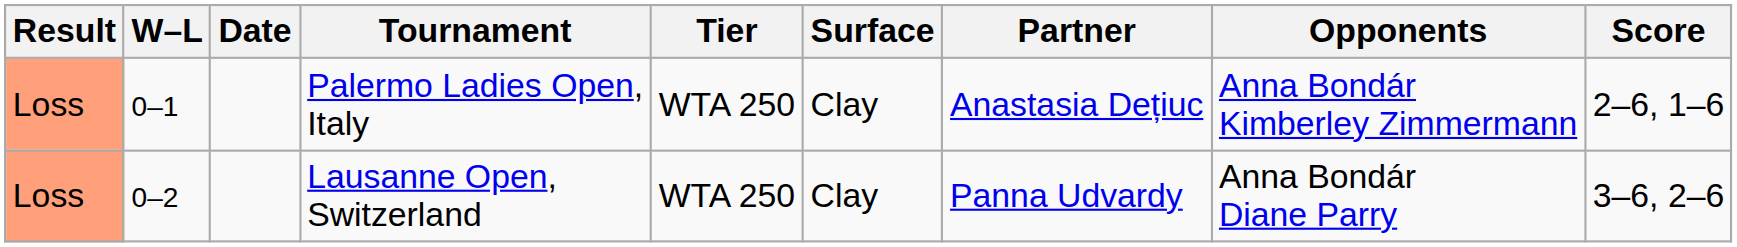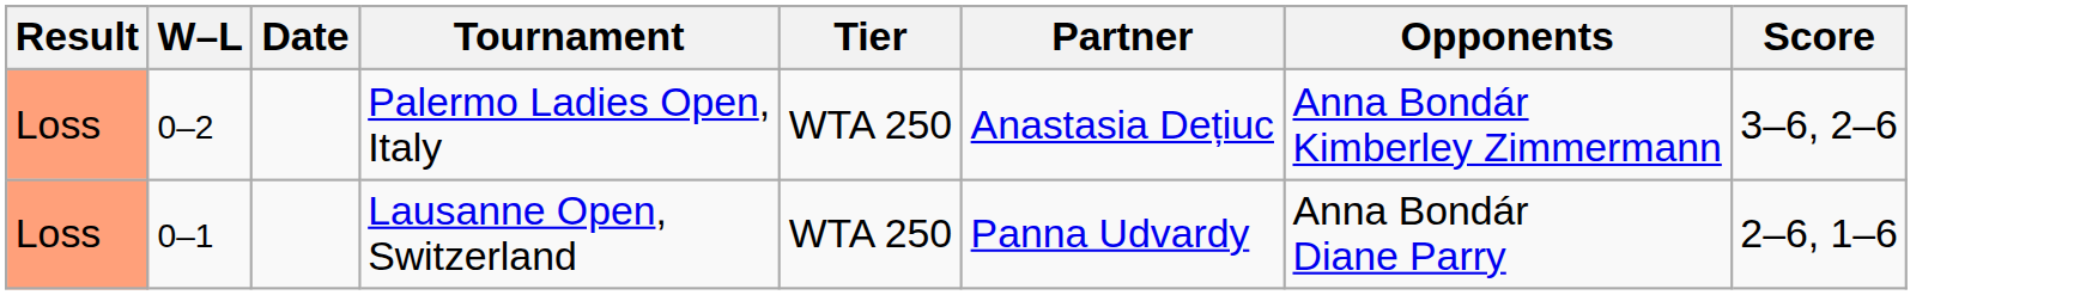- column: Surface | Clay | Clay
Palermo Ladies Open, Italy | W–L: 0–1 -> 0–2
Palermo Ladies Open, Italy | Score: 2–6, 1–6 -> 3–6, 2–6
Lausanne Open, Switzerland | W–L: 0–2 -> 0–1
Lausanne Open, Switzerland | Score: 3–6, 2–6 -> 2–6, 1–6
